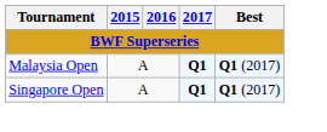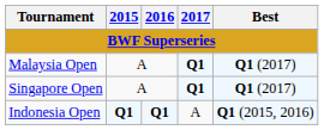+ row: Indonesia Open | Q1 | Q1 | A | Q1 (2015, 2016)
